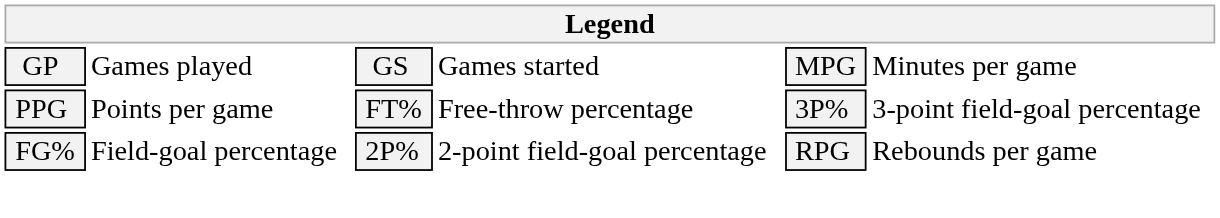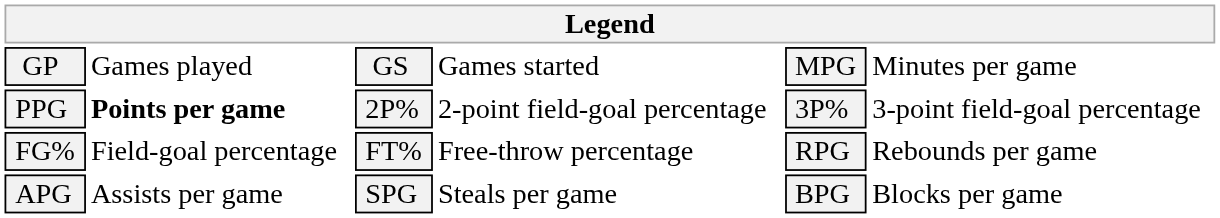PPG | column 2: normal -> bold
PPG | column 3: FT% -> 2P%
PPG | column 4: Free-throw percentage -> 2-point field-goal percentage
FG% | column 3: 2P% -> FT%
FG% | column 4: 2-point field-goal percentage -> Free-throw percentage
+ row: APG | Assists per game | SPG | Steals per game | BPG | Blocks per game
